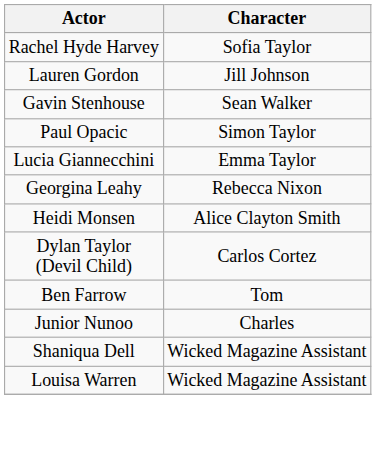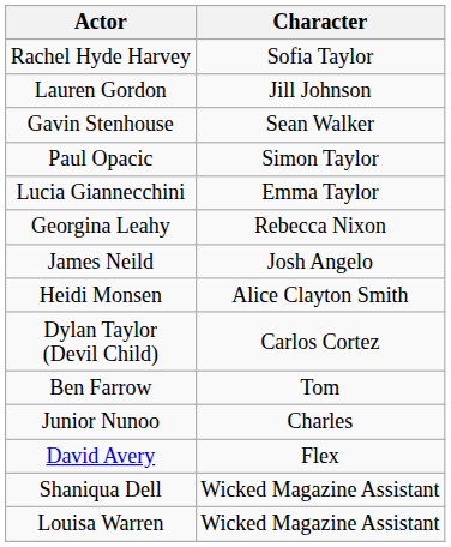+ row: James Neild | Josh Angelo
+ row: David Avery | Flex
